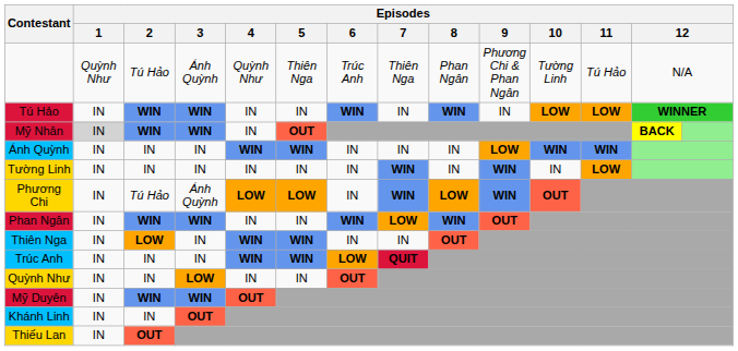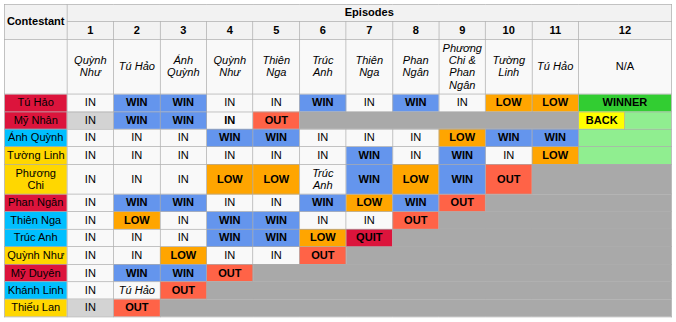Mỹ Nhân | Episodes / 4: normal -> bold
Phương Chi | Episodes / 2: Tú Hảo -> IN
Phương Chi | Episodes / 3: Ánh Quỳnh -> IN
Phương Chi | Episodes / 6: IN -> Trúc Anh
Khánh Linh | Episodes / 2: IN -> Tú Hảo
Thiếu Lan | Episodes / 1: no background -> lightgrey background
